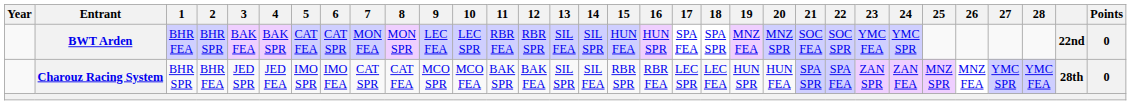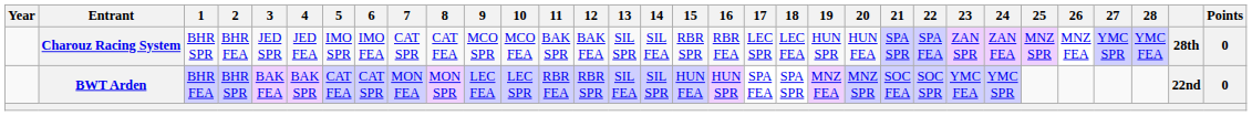rows swapped: BWT Arden <-> Charouz Racing System
